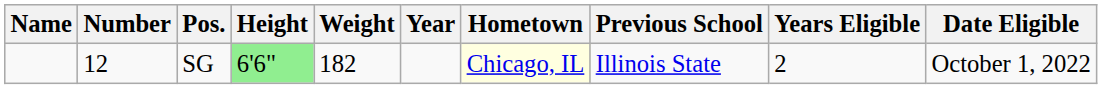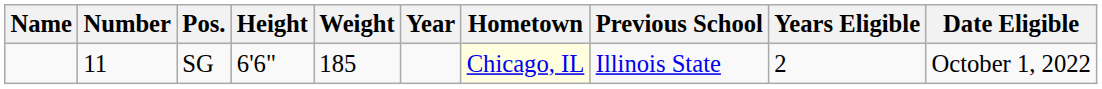SG | Number: 12 -> 11
SG | Height: lightgreen background -> no background
SG | Weight: 182 -> 185
